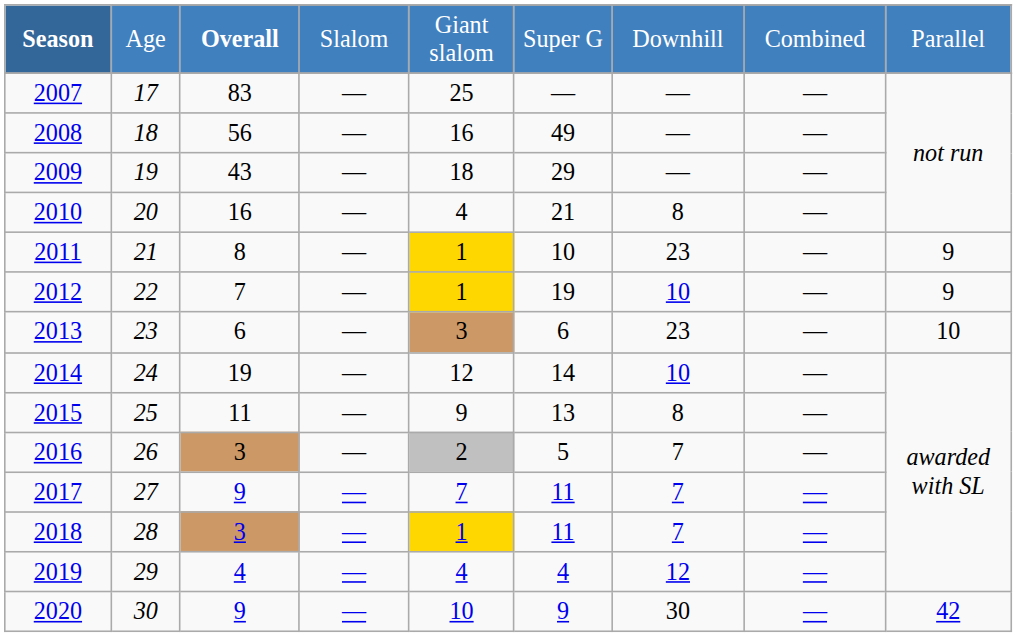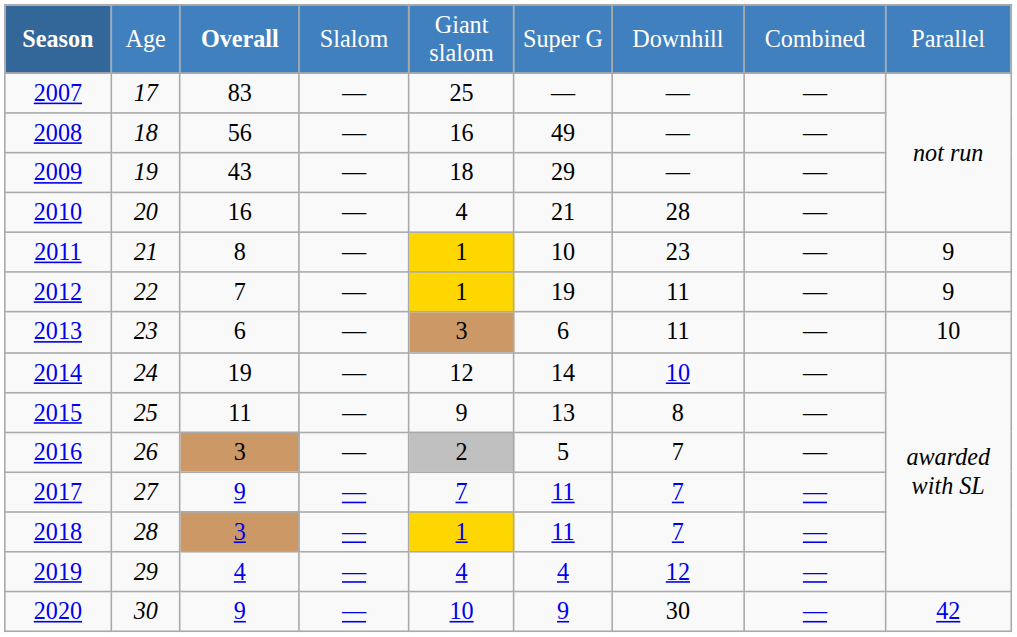2010 | column 7: 8 -> 28
2012 | column 7: 10 -> 11
2013 | column 7: 23 -> 11
